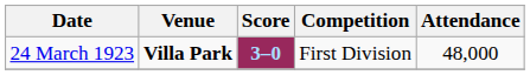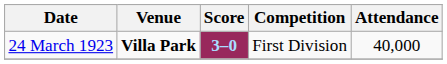24 March 1923 | Attendance: 48,000 -> 40,000
